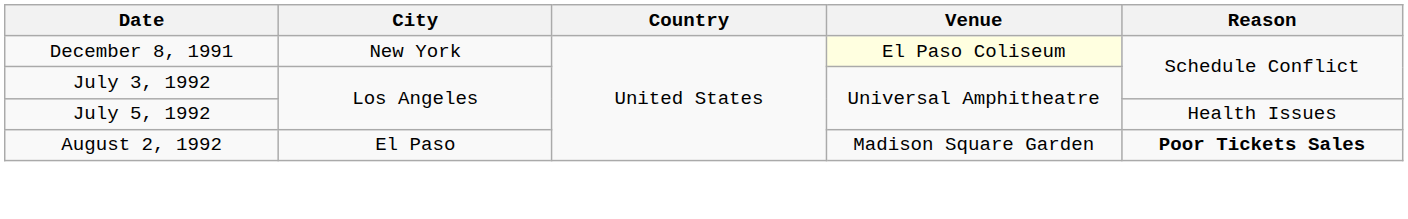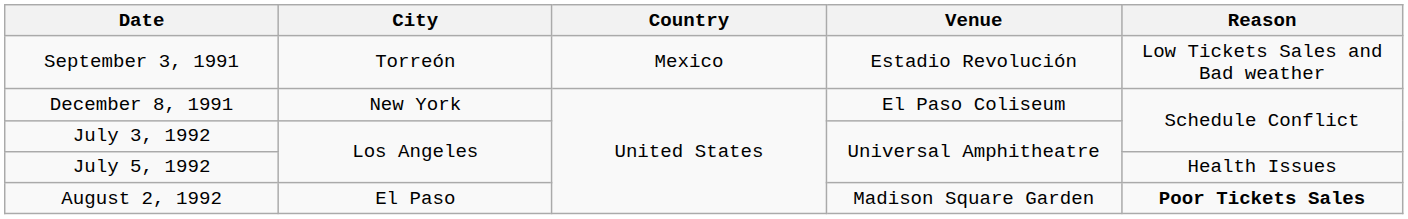+ row: September 3, 1991 | Torreón | Mexico | Estadio Revolución | Low Tickets Sales and Bad weather
December 8, 1991 | Venue: lightyellow background -> no background
